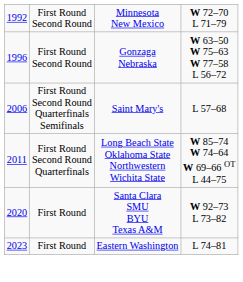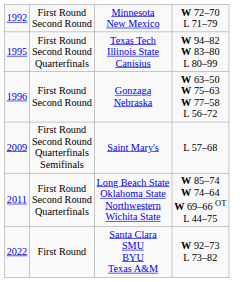+ row: 1995 | First Round Second Round Quarterfinals | Texas Tech Illinois State Canisius | W 94–82 W 83–80 L 80–99
Saint Mary's | column 1: 2006 -> 2009
Santa Clara SMU BYU Texas A&M | column 1: 2020 -> 2022
- row: 2023 | First Round | Eastern Washington | L 74–81
